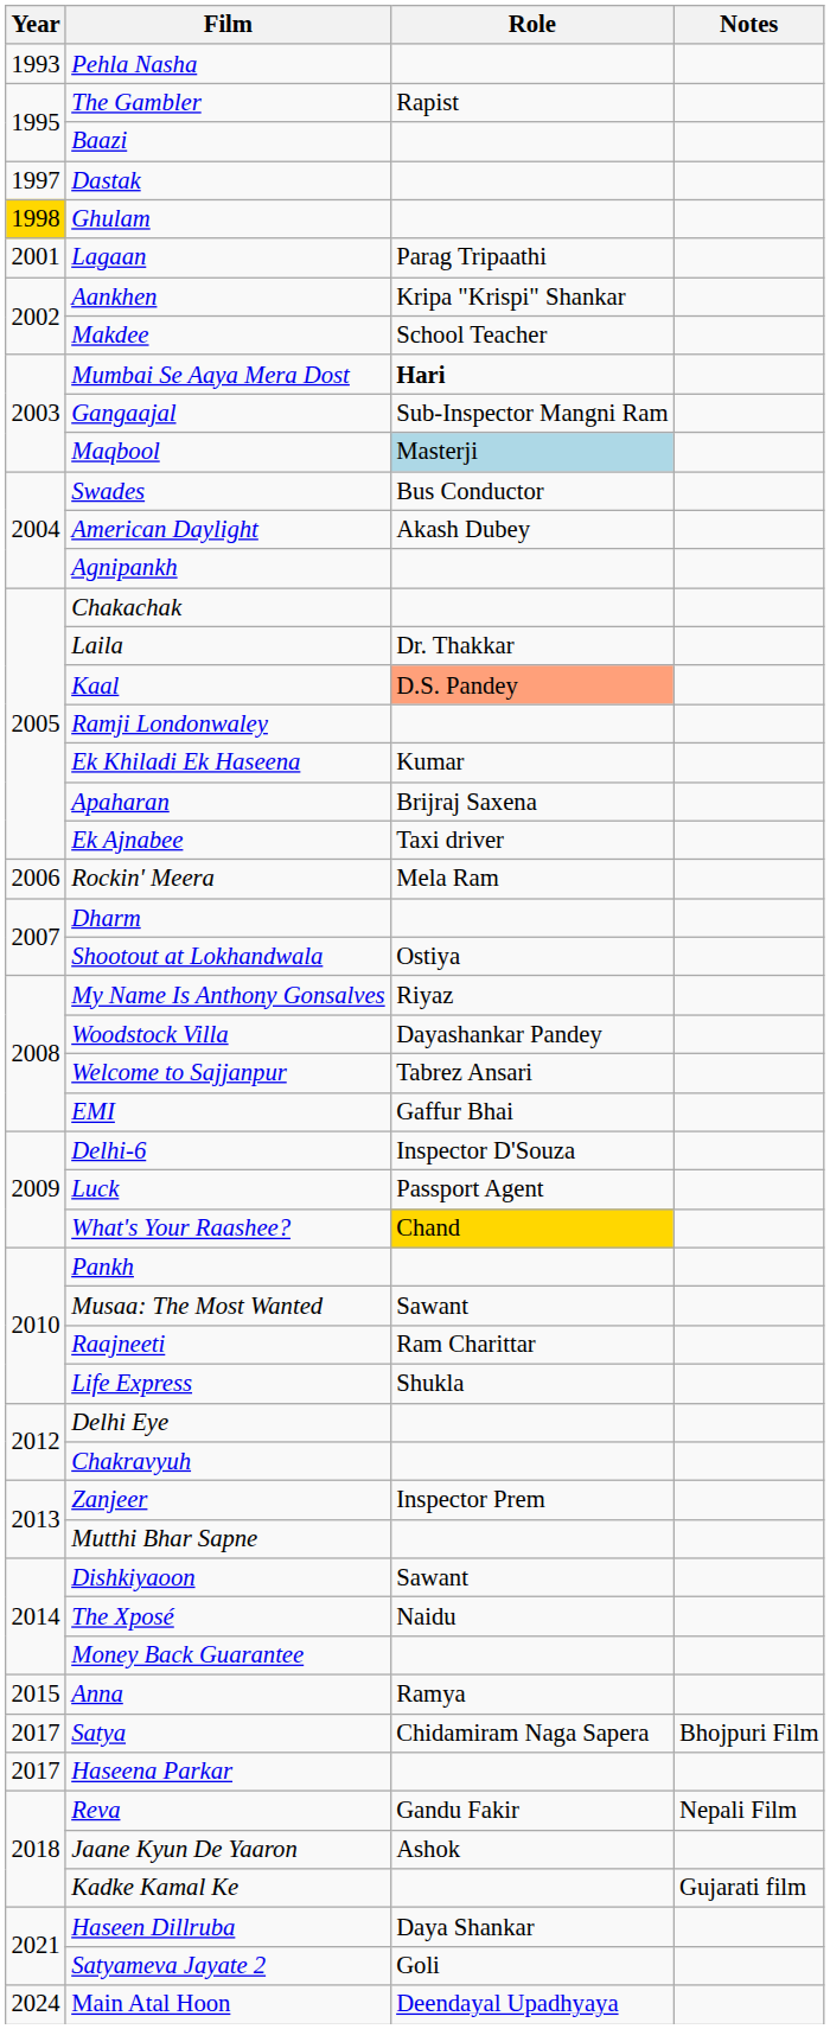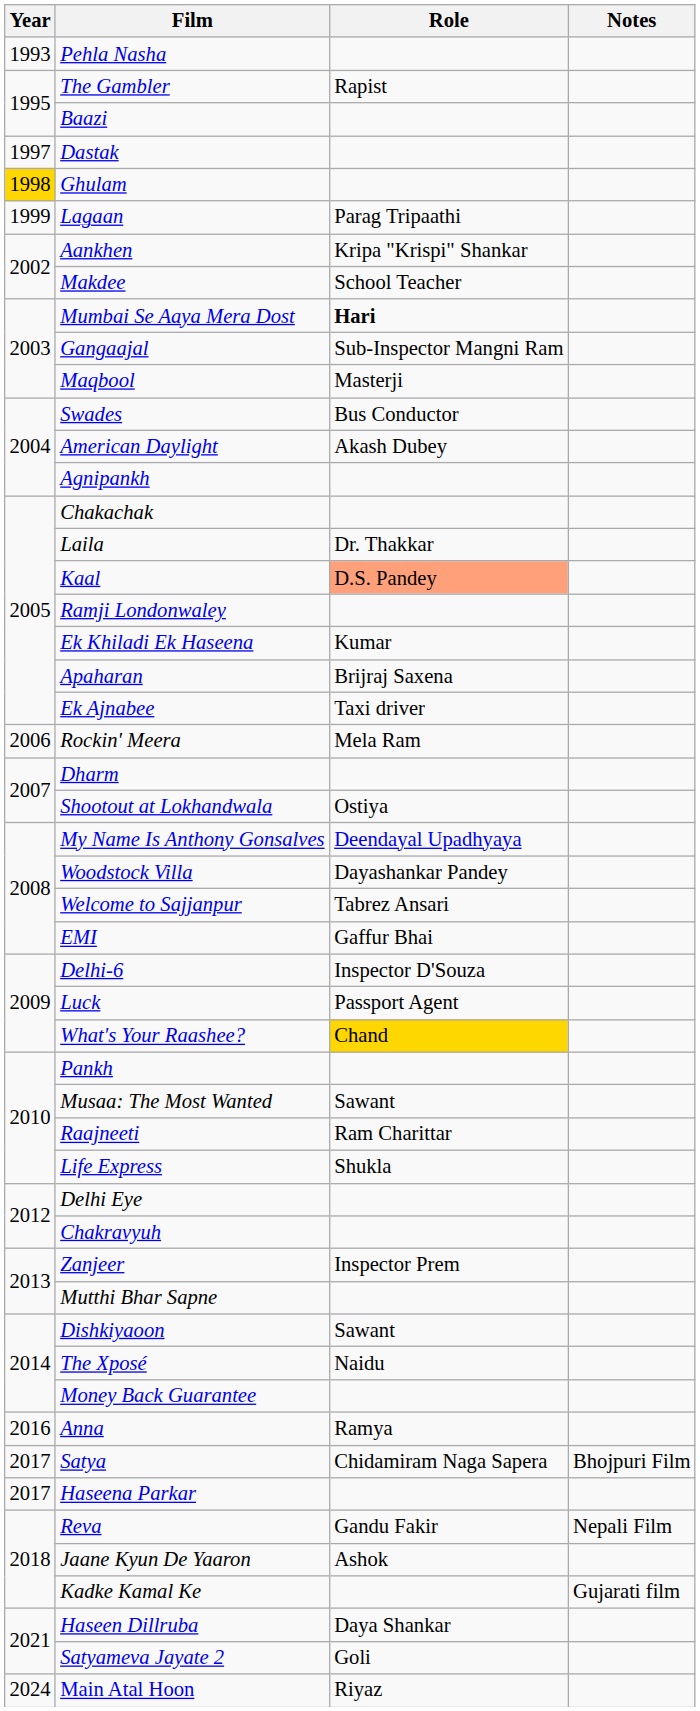Lagaan | Year: 2001 -> 1999
Maqbool | Role: lightblue background -> no background
My Name Is Anthony Gonsalves | Role: Riyaz -> Deendayal Upadhyaya
Anna | Year: 2015 -> 2016
Main Atal Hoon | Role: Deendayal Upadhyaya -> Riyaz
